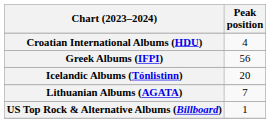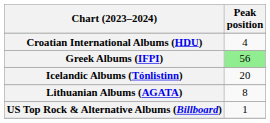Greek Albums (IFPI) | Peak position: no background -> lightgreen background
Lithuanian Albums (AGATA) | Peak position: 7 -> 8
